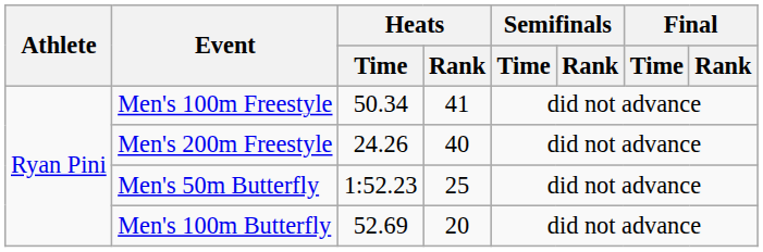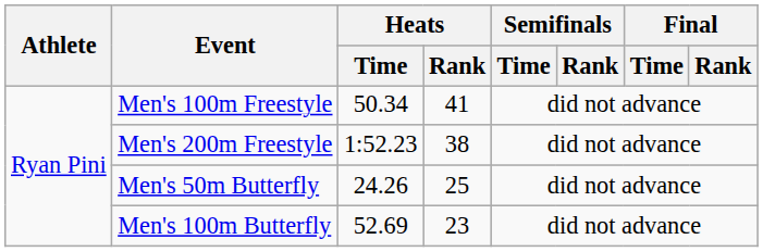Men's 200m Freestyle | Heats / Time: 24.26 -> 1:52.23
Men's 200m Freestyle | Heats / Rank: 40 -> 38
Men's 50m Butterfly | Heats / Time: 1:52.23 -> 24.26
Men's 100m Butterfly | Heats / Rank: 20 -> 23
